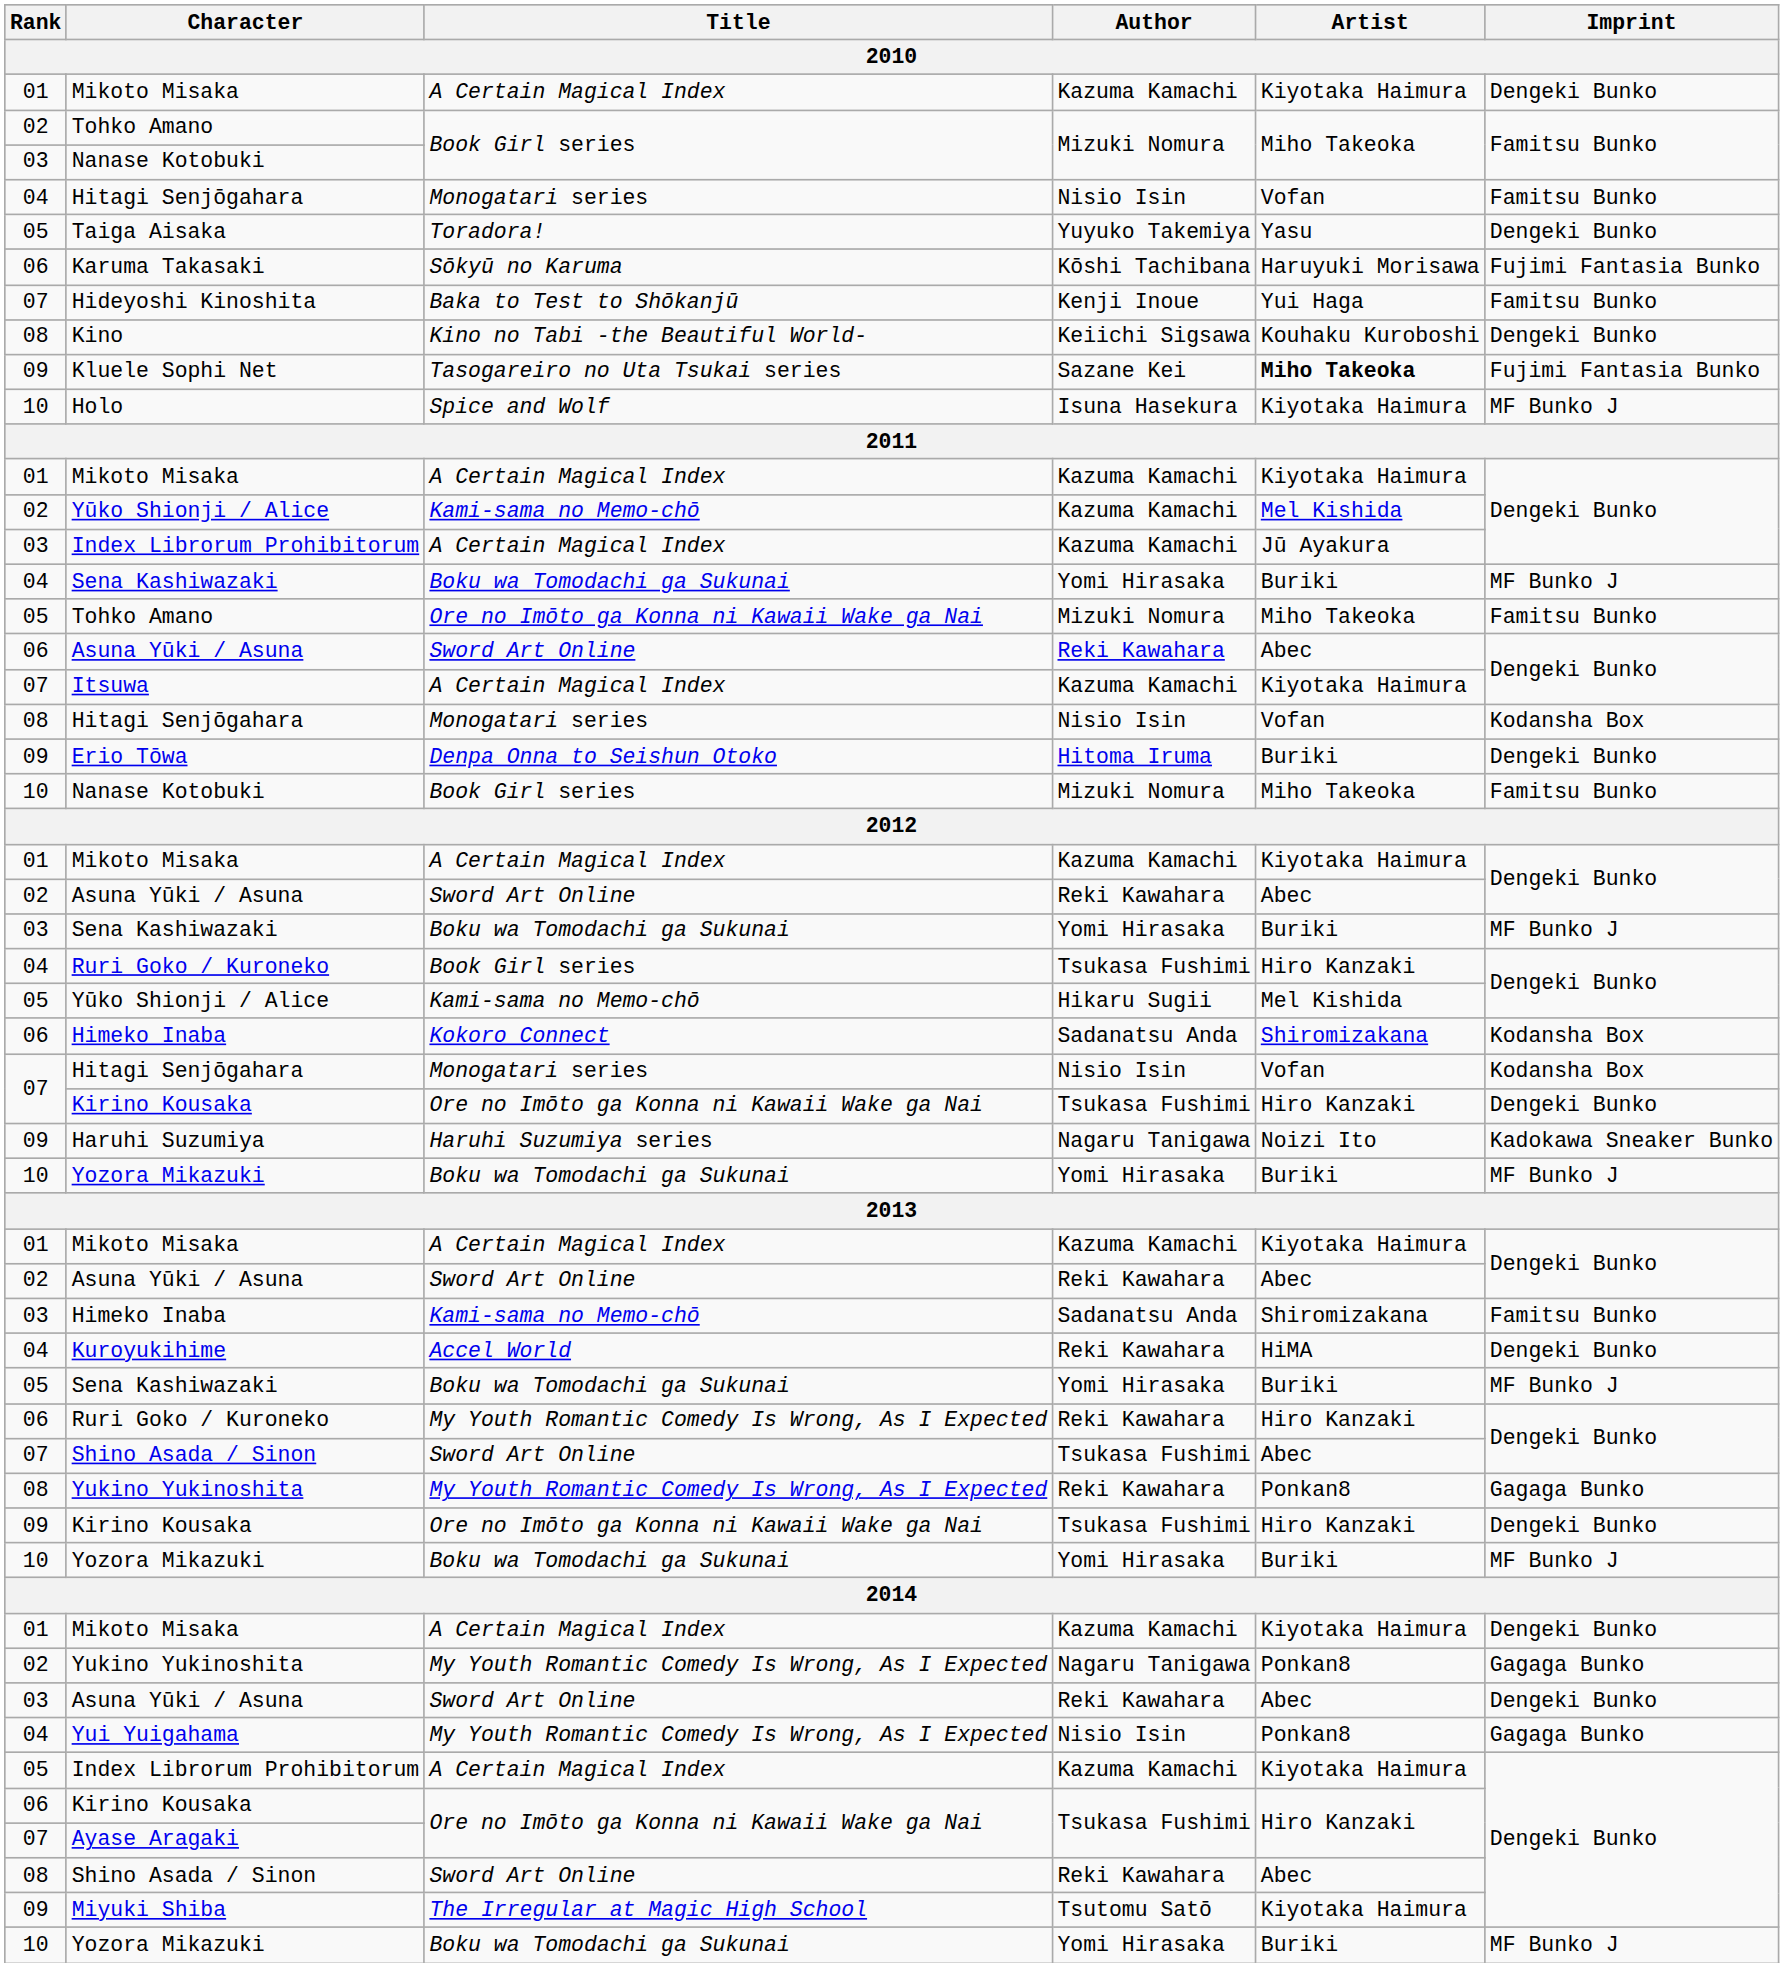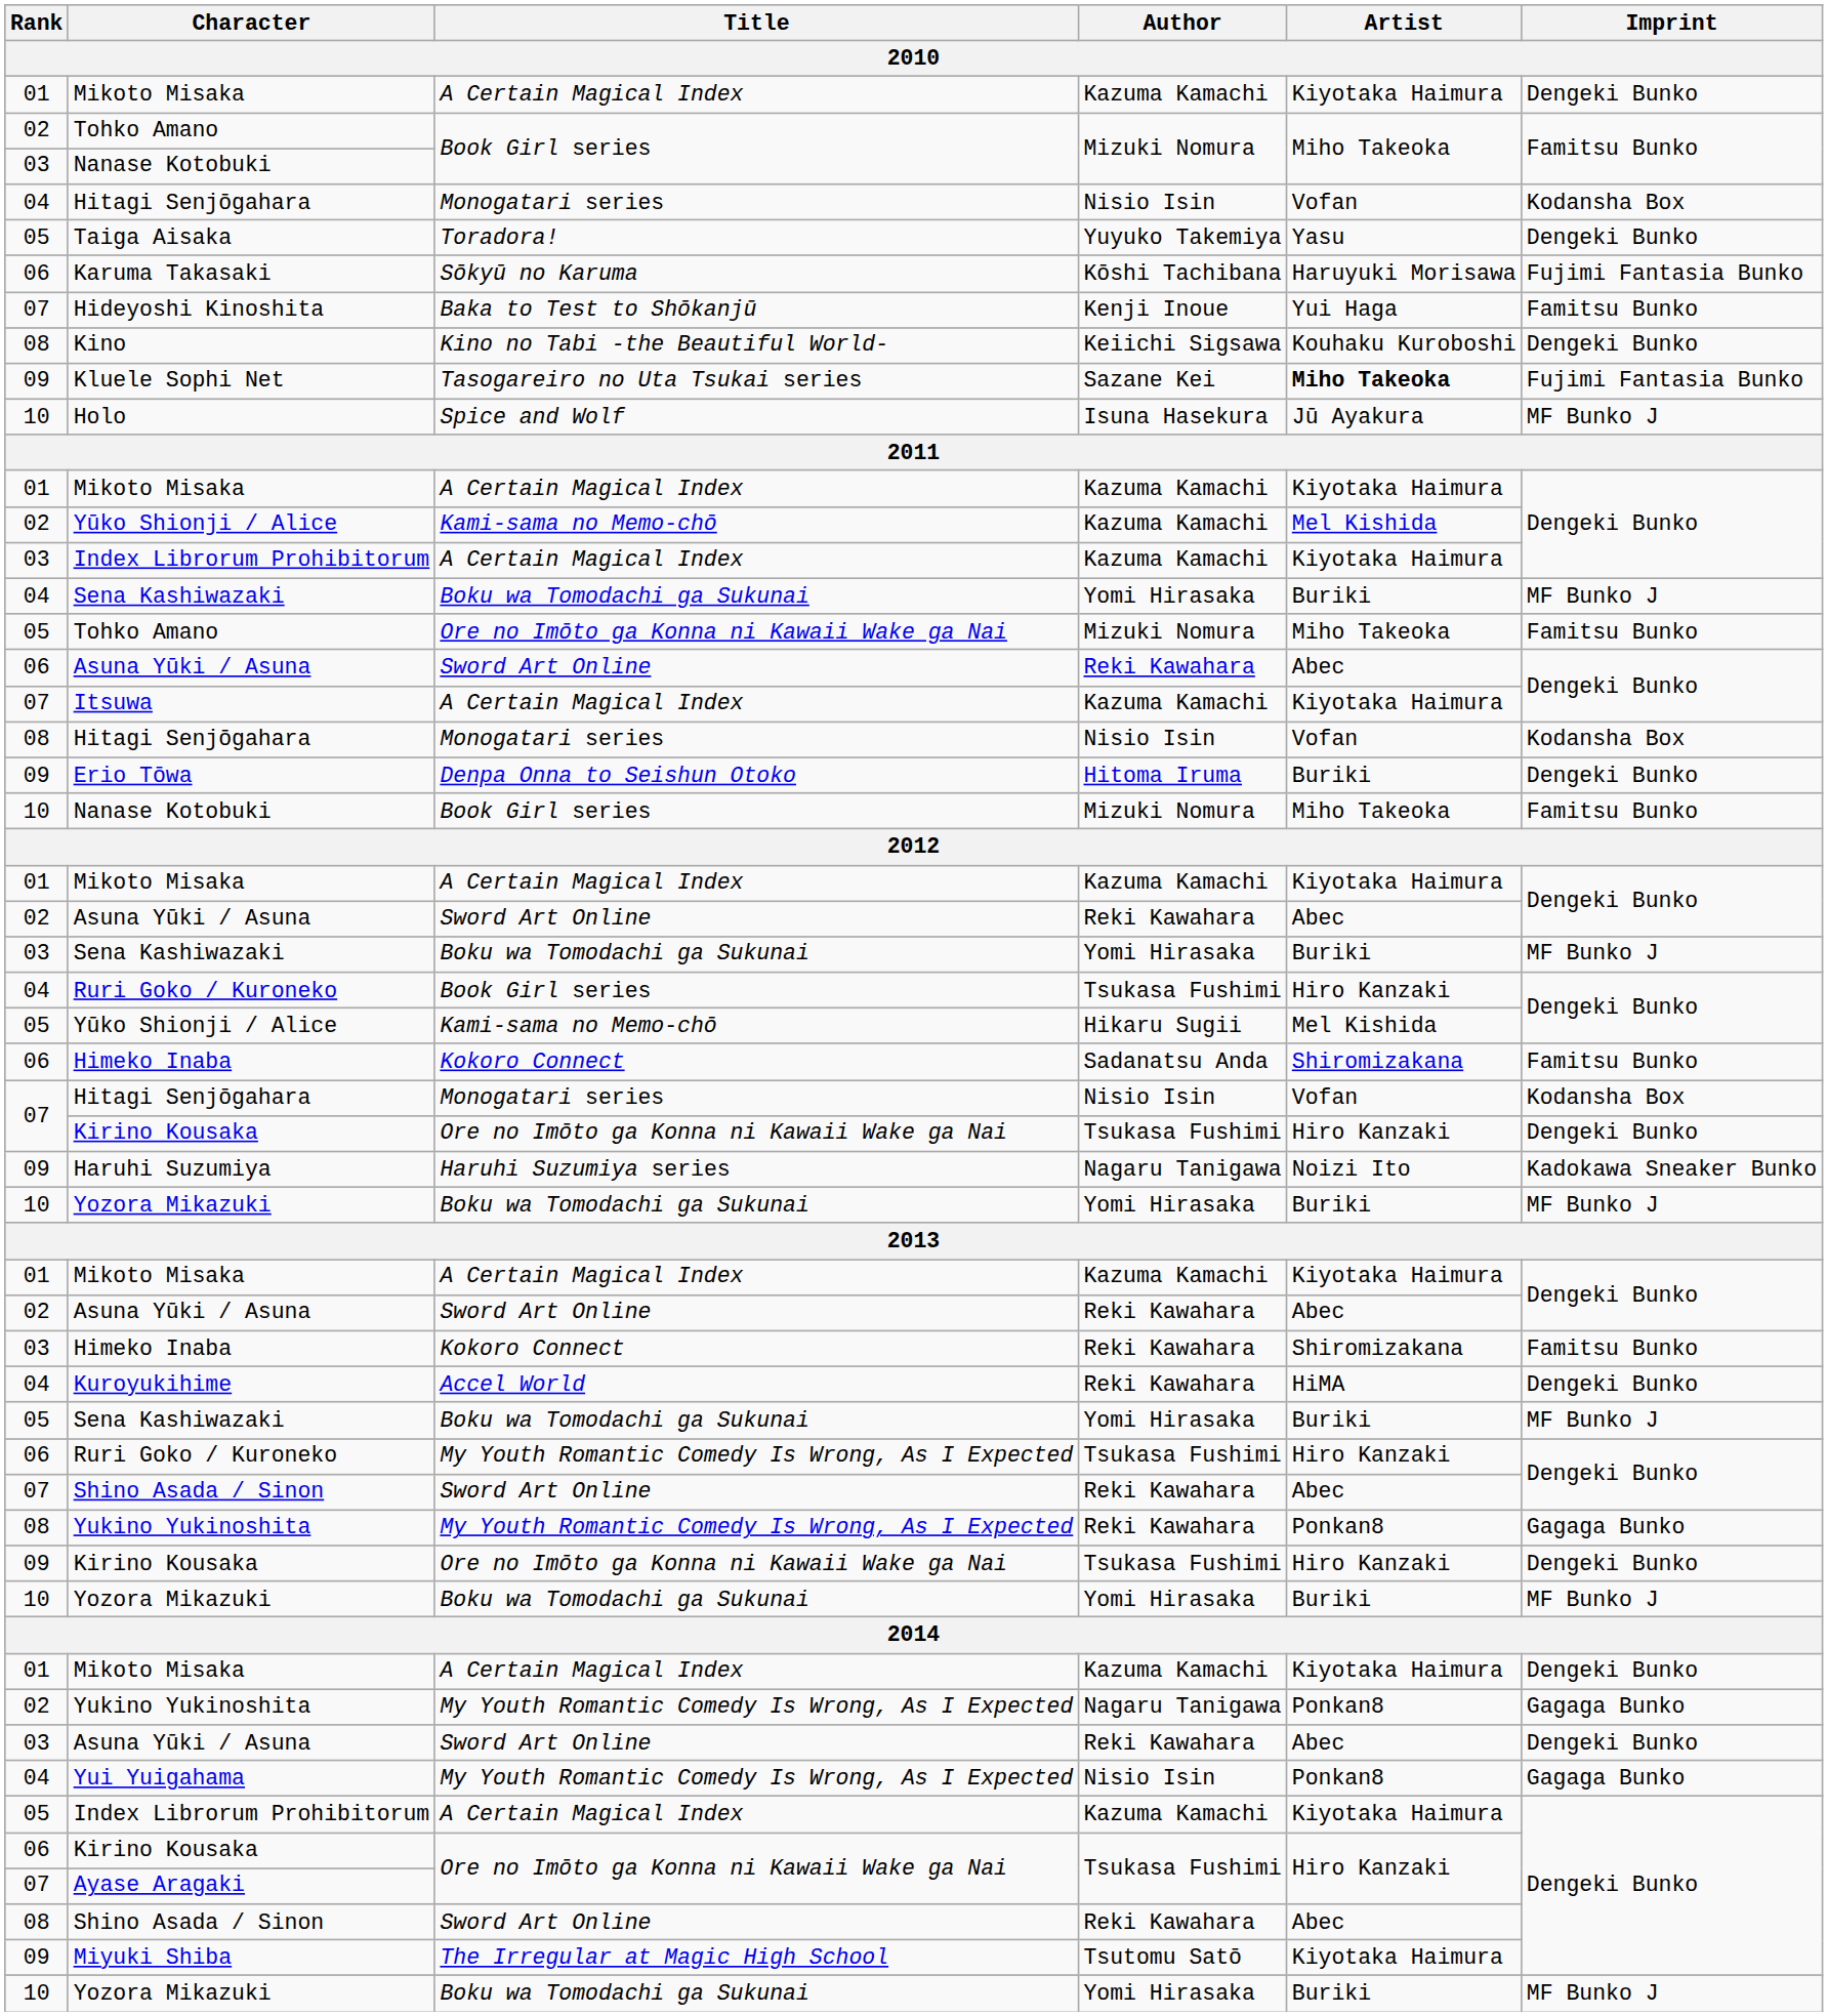04 / Hitagi Senjōgahara | Imprint: Famitsu Bunko -> Kodansha Box
Holo | Artist: Kiyotaka Haimura -> Jū Ayakura
03 / Index Librorum Prohibitorum | Artist: Jū Ayakura -> Kiyotaka Haimura
06 / Himeko Inaba | Imprint: Kodansha Box -> Famitsu Bunko
03 / Himeko Inaba | Title: Kami-sama no Memo-chō -> Kokoro Connect
03 / Himeko Inaba | Author: Sadanatsu Anda -> Reki Kawahara
06 / Ruri Goko / Kuroneko | Author: Reki Kawahara -> Tsukasa Fushimi
07 / Shino Asada / Sinon | Author: Tsukasa Fushimi -> Reki Kawahara
